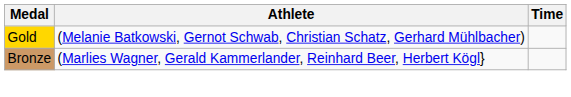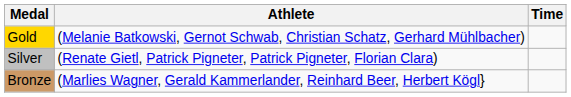+ row: Silver | (Renate Gietl, Patrick Pigneter, Patrick Pigneter, Florian Clara)
